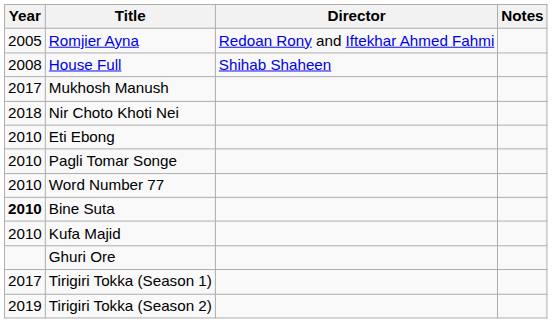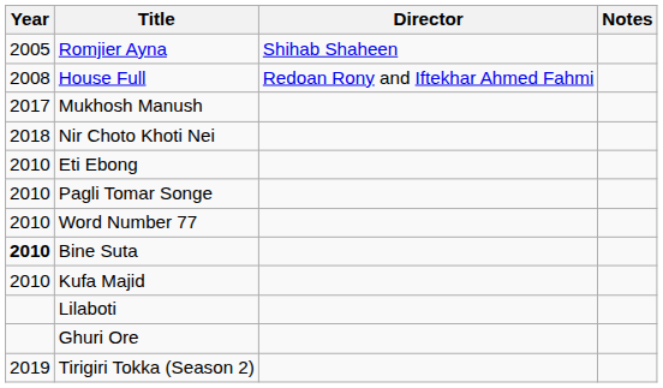Romjier Ayna | Director: Redoan Rony and Iftekhar Ahmed Fahmi -> Shihab Shaheen
House Full | Director: Shihab Shaheen -> Redoan Rony and Iftekhar Ahmed Fahmi
+ row: Lilaboti
- row: 2017 | Tirigiri Tokka (Season 1)
